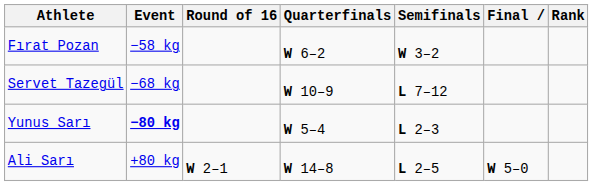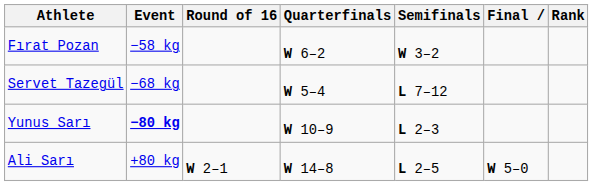Servet Tazegül | Quarterfinals: W 10–9 -> W 5–4
Yunus Sarı | Quarterfinals: W 5–4 -> W 10–9
